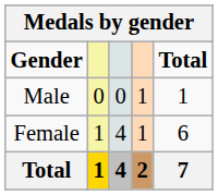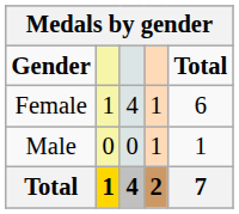rows swapped: Male <-> Female
